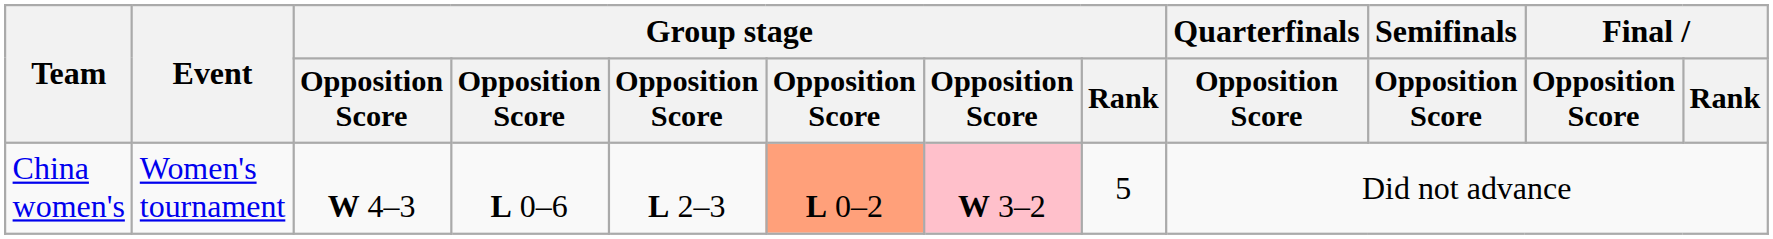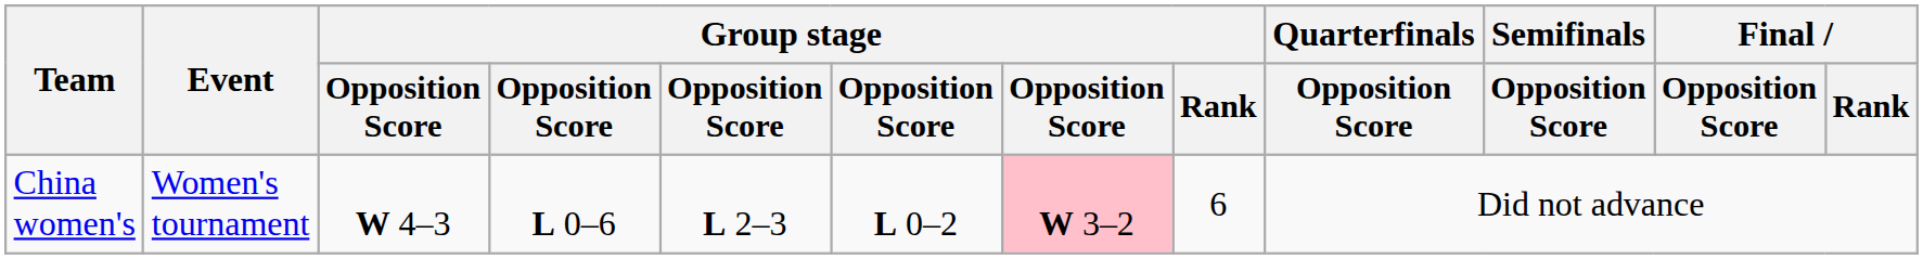China women's | column 6: lightsalmon background -> no background
China women's | Group stage / Rank: 5 -> 6
